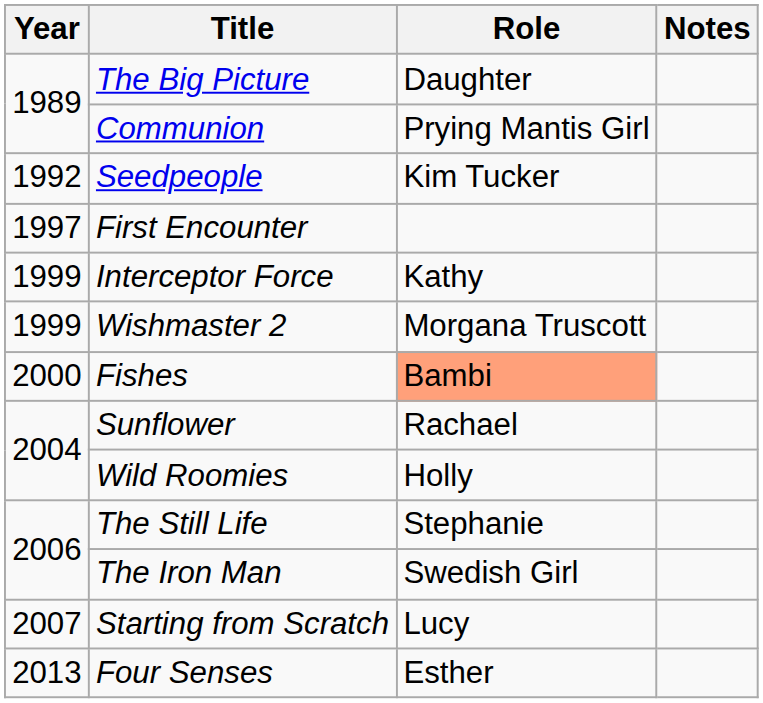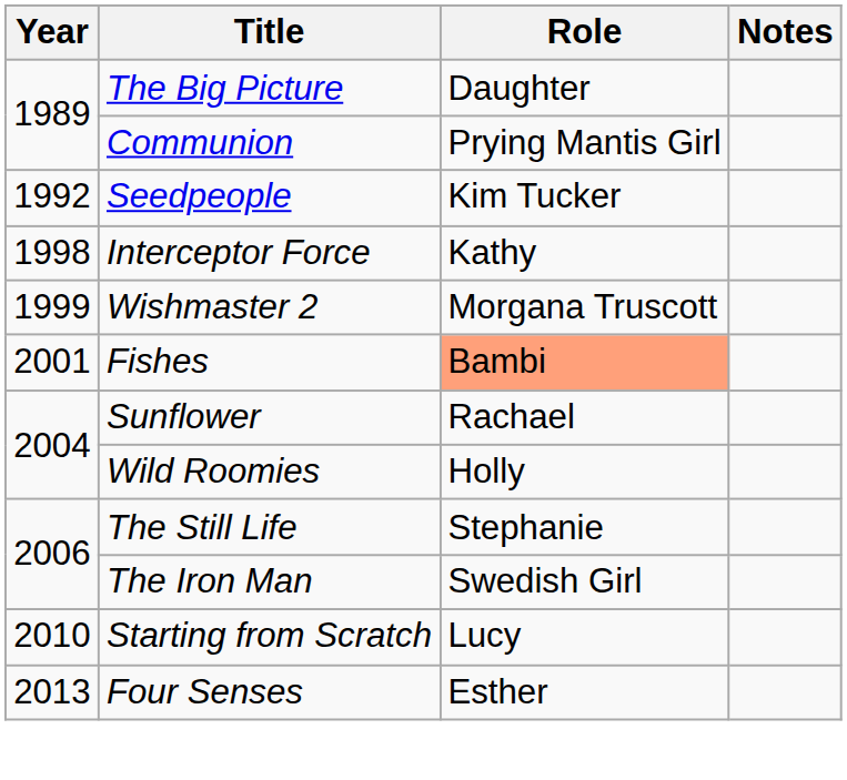- row: 1997 | First Encounter
Interceptor Force | Year: 1999 -> 1998
Fishes | Year: 2000 -> 2001
Starting from Scratch | Year: 2007 -> 2010
